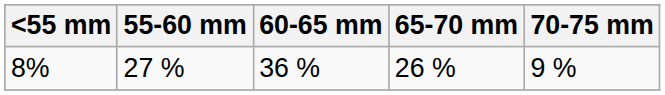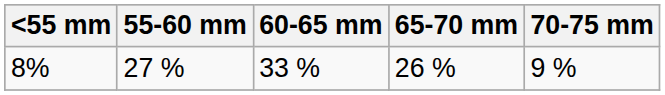8% | 60-65 mm: 36 % -> 33 %
